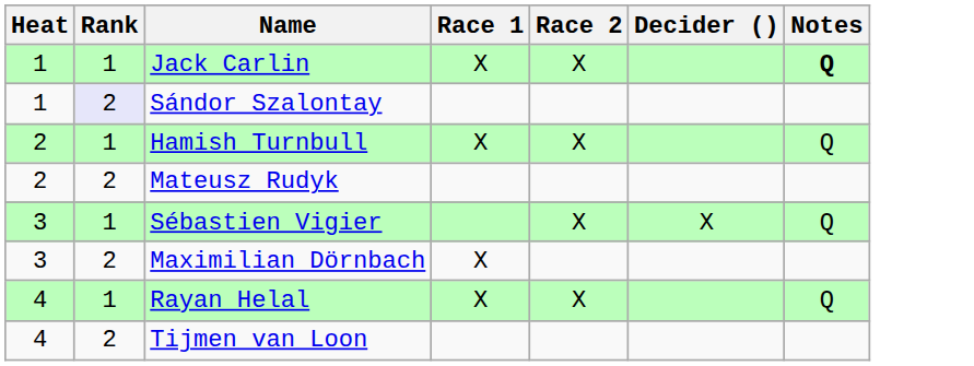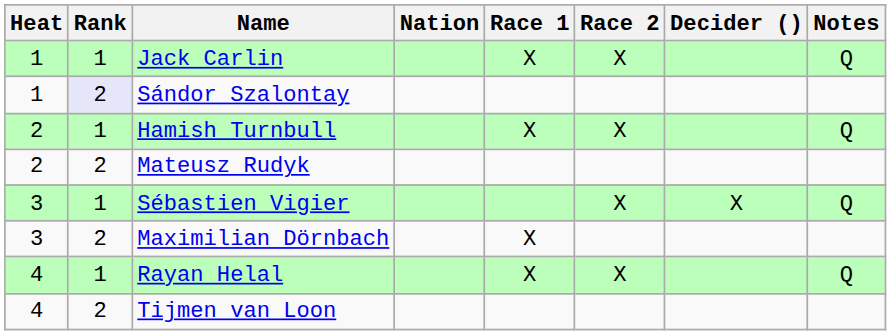+ column: Nation
Jack Carlin | Notes: bold -> normal
